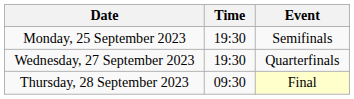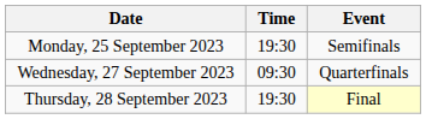Wednesday, 27 September 2023 | Time: 19:30 -> 09:30
Thursday, 28 September 2023 | Time: 09:30 -> 19:30
